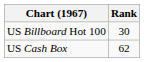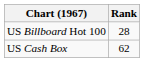US Billboard Hot 100 | Rank: 30 -> 28
